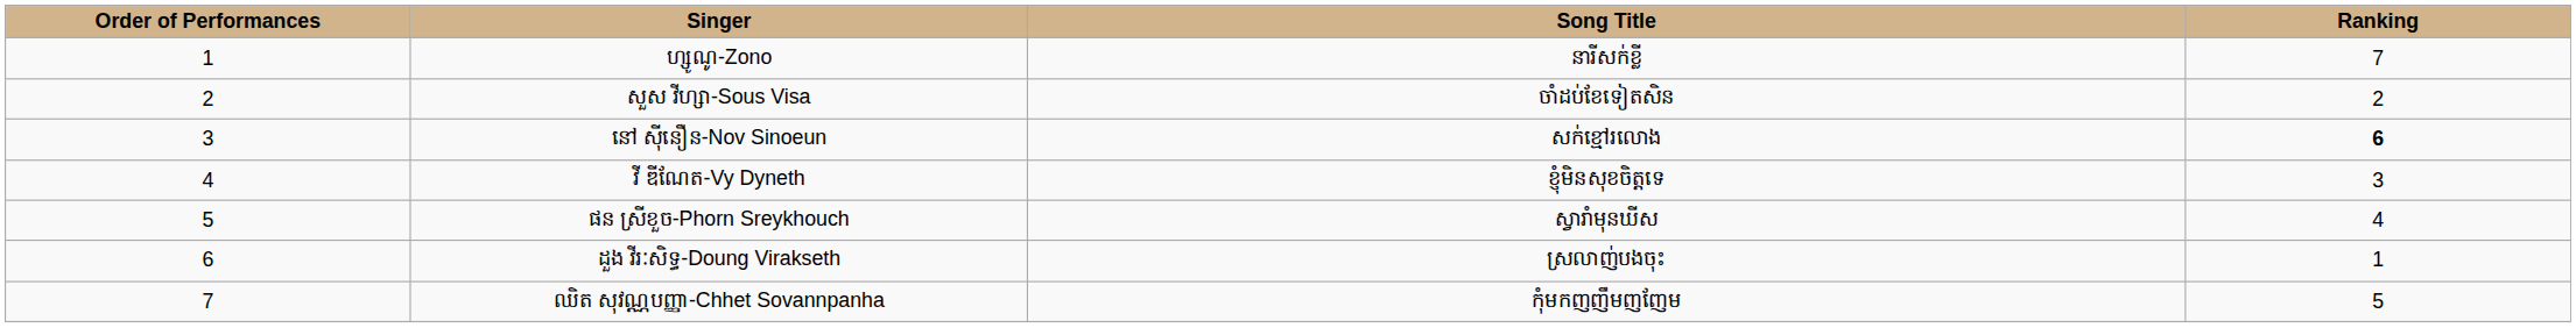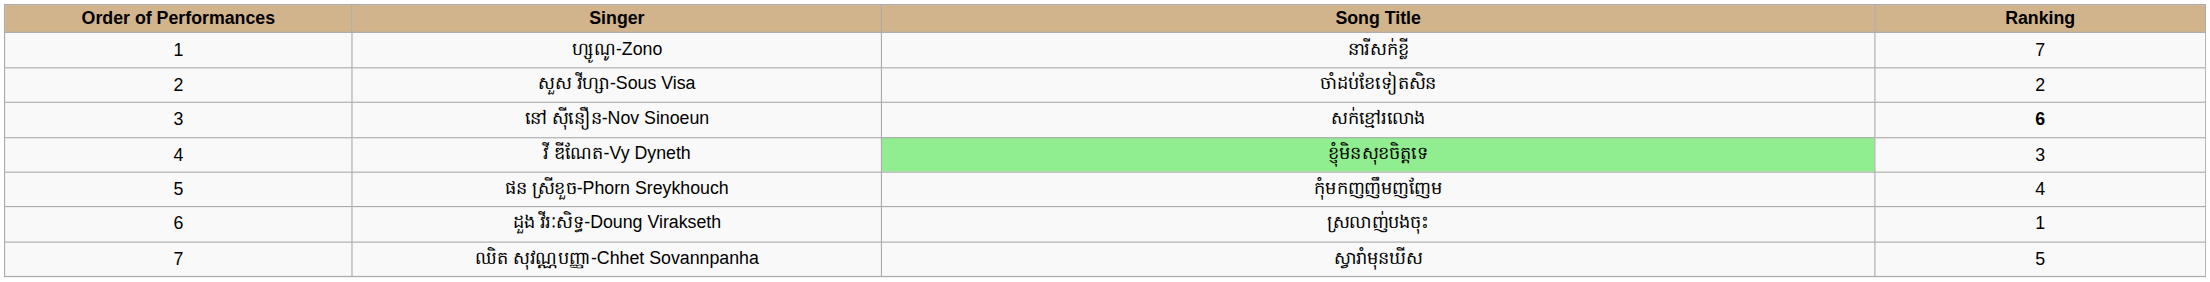វី ឌីណែត-Vy Dyneth | Song Title: no background -> lightgreen background
ផន ស្រីខួច-Phorn Sreykhouch | Song Title: ស្វារាំមុនឃីស -> កុំមកញញឹមញញែម
ឈិត សុវណ្ណបញ្ញា-Chhet Sovannpanha | Song Title: កុំមកញញឹមញញែម -> ស្វារាំមុនឃីស
